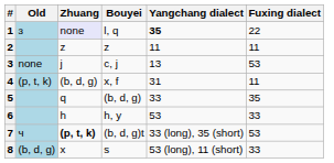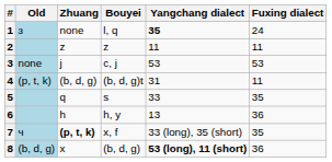1 | Zhuang: lavender background -> no background
1 | Fuxing dialect: 22 -> 24
3 | Yangchang dialect: 13 -> 53
4 | Bouyei: x, f -> (b, d, g)t
5 | Bouyei: (b, d, g) -> s
6 | Yangchang dialect: 53 -> 13
6 | Fuxing dialect: 33 -> 36
7 | Bouyei: (b, d, g)t -> x, f
7 | Fuxing dialect: 53 -> 35
8 | Bouyei: s -> (b, d, g)
8 | Yangchang dialect: normal -> bold
8 | Fuxing dialect: 33 -> 36
